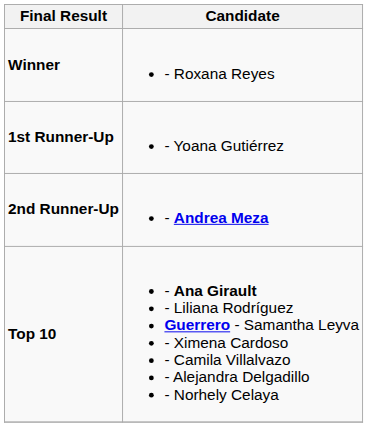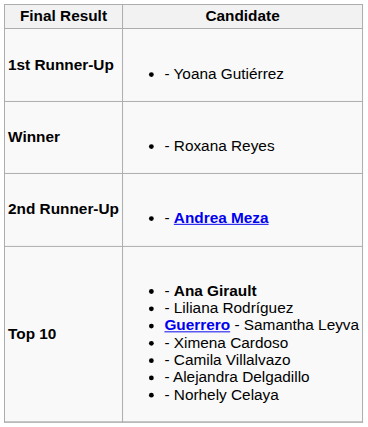rows swapped: Winner <-> 1st Runner-Up
